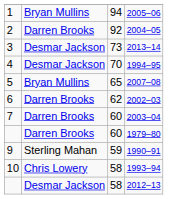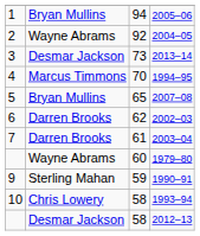2004–05 | column 2: Darren Brooks -> Wayne Abrams
1994–95 | column 2: Desmar Jackson -> Marcus Timmons
2003–04 | column 3: 60 -> 61
1979–80 | column 2: Darren Brooks -> Wayne Abrams
